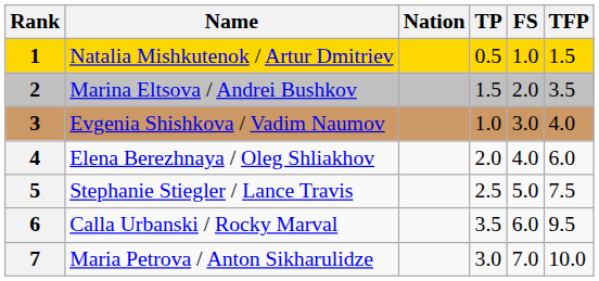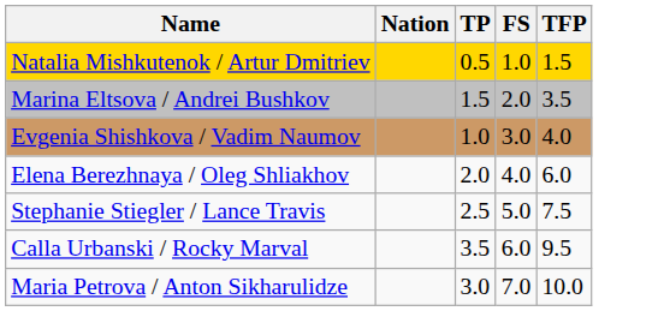- column: Rank | 1 | 2 | 3 | 4 | 5 | 6 | 7
